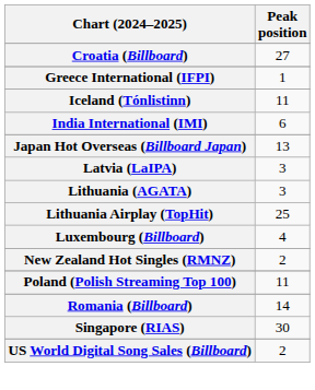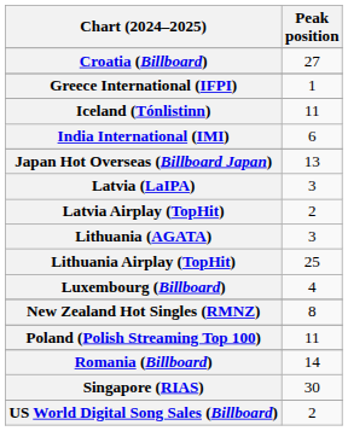+ row: Latvia Airplay (TopHit) | 2
New Zealand Hot Singles (RMNZ) | Peak position: 2 -> 8
